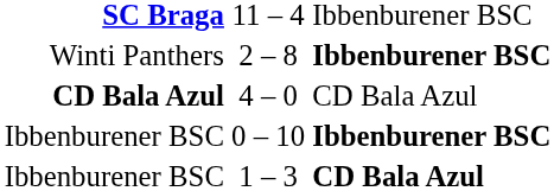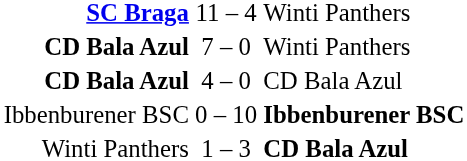11 – 4 | column 3: Ibbenburener BSC -> Winti Panthers
+ row: CD Bala Azul | 7 – 0 | Winti Panthers
- row: Winti Panthers | 2 – 8 | Ibbenburener BSC
1 – 3 | column 1: Ibbenburener BSC -> Winti Panthers
